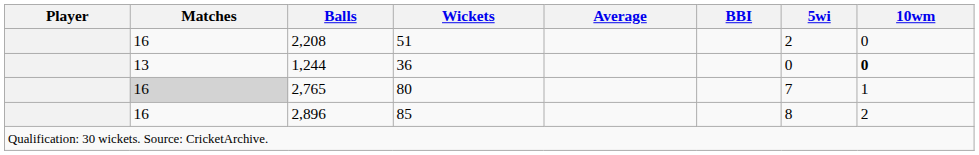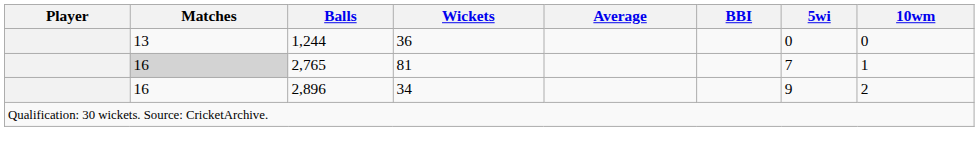- row: 16 | 2,208 | 51 | 2 | 0
1,244 | 10wm: bold -> normal
2,765 | Wickets: 80 -> 81
2,896 | Wickets: 85 -> 34
2,896 | 5wi: 8 -> 9
